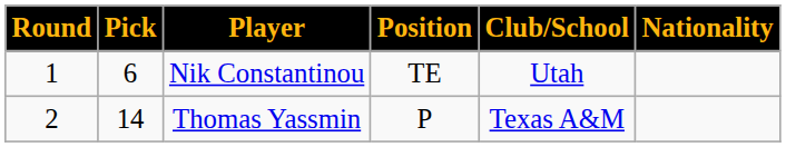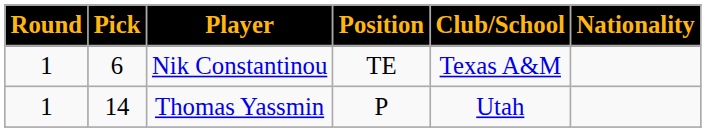Nik Constantinou | Club/School: Utah -> Texas A&M
Thomas Yassmin | Round: 2 -> 1
Thomas Yassmin | Club/School: Texas A&M -> Utah
